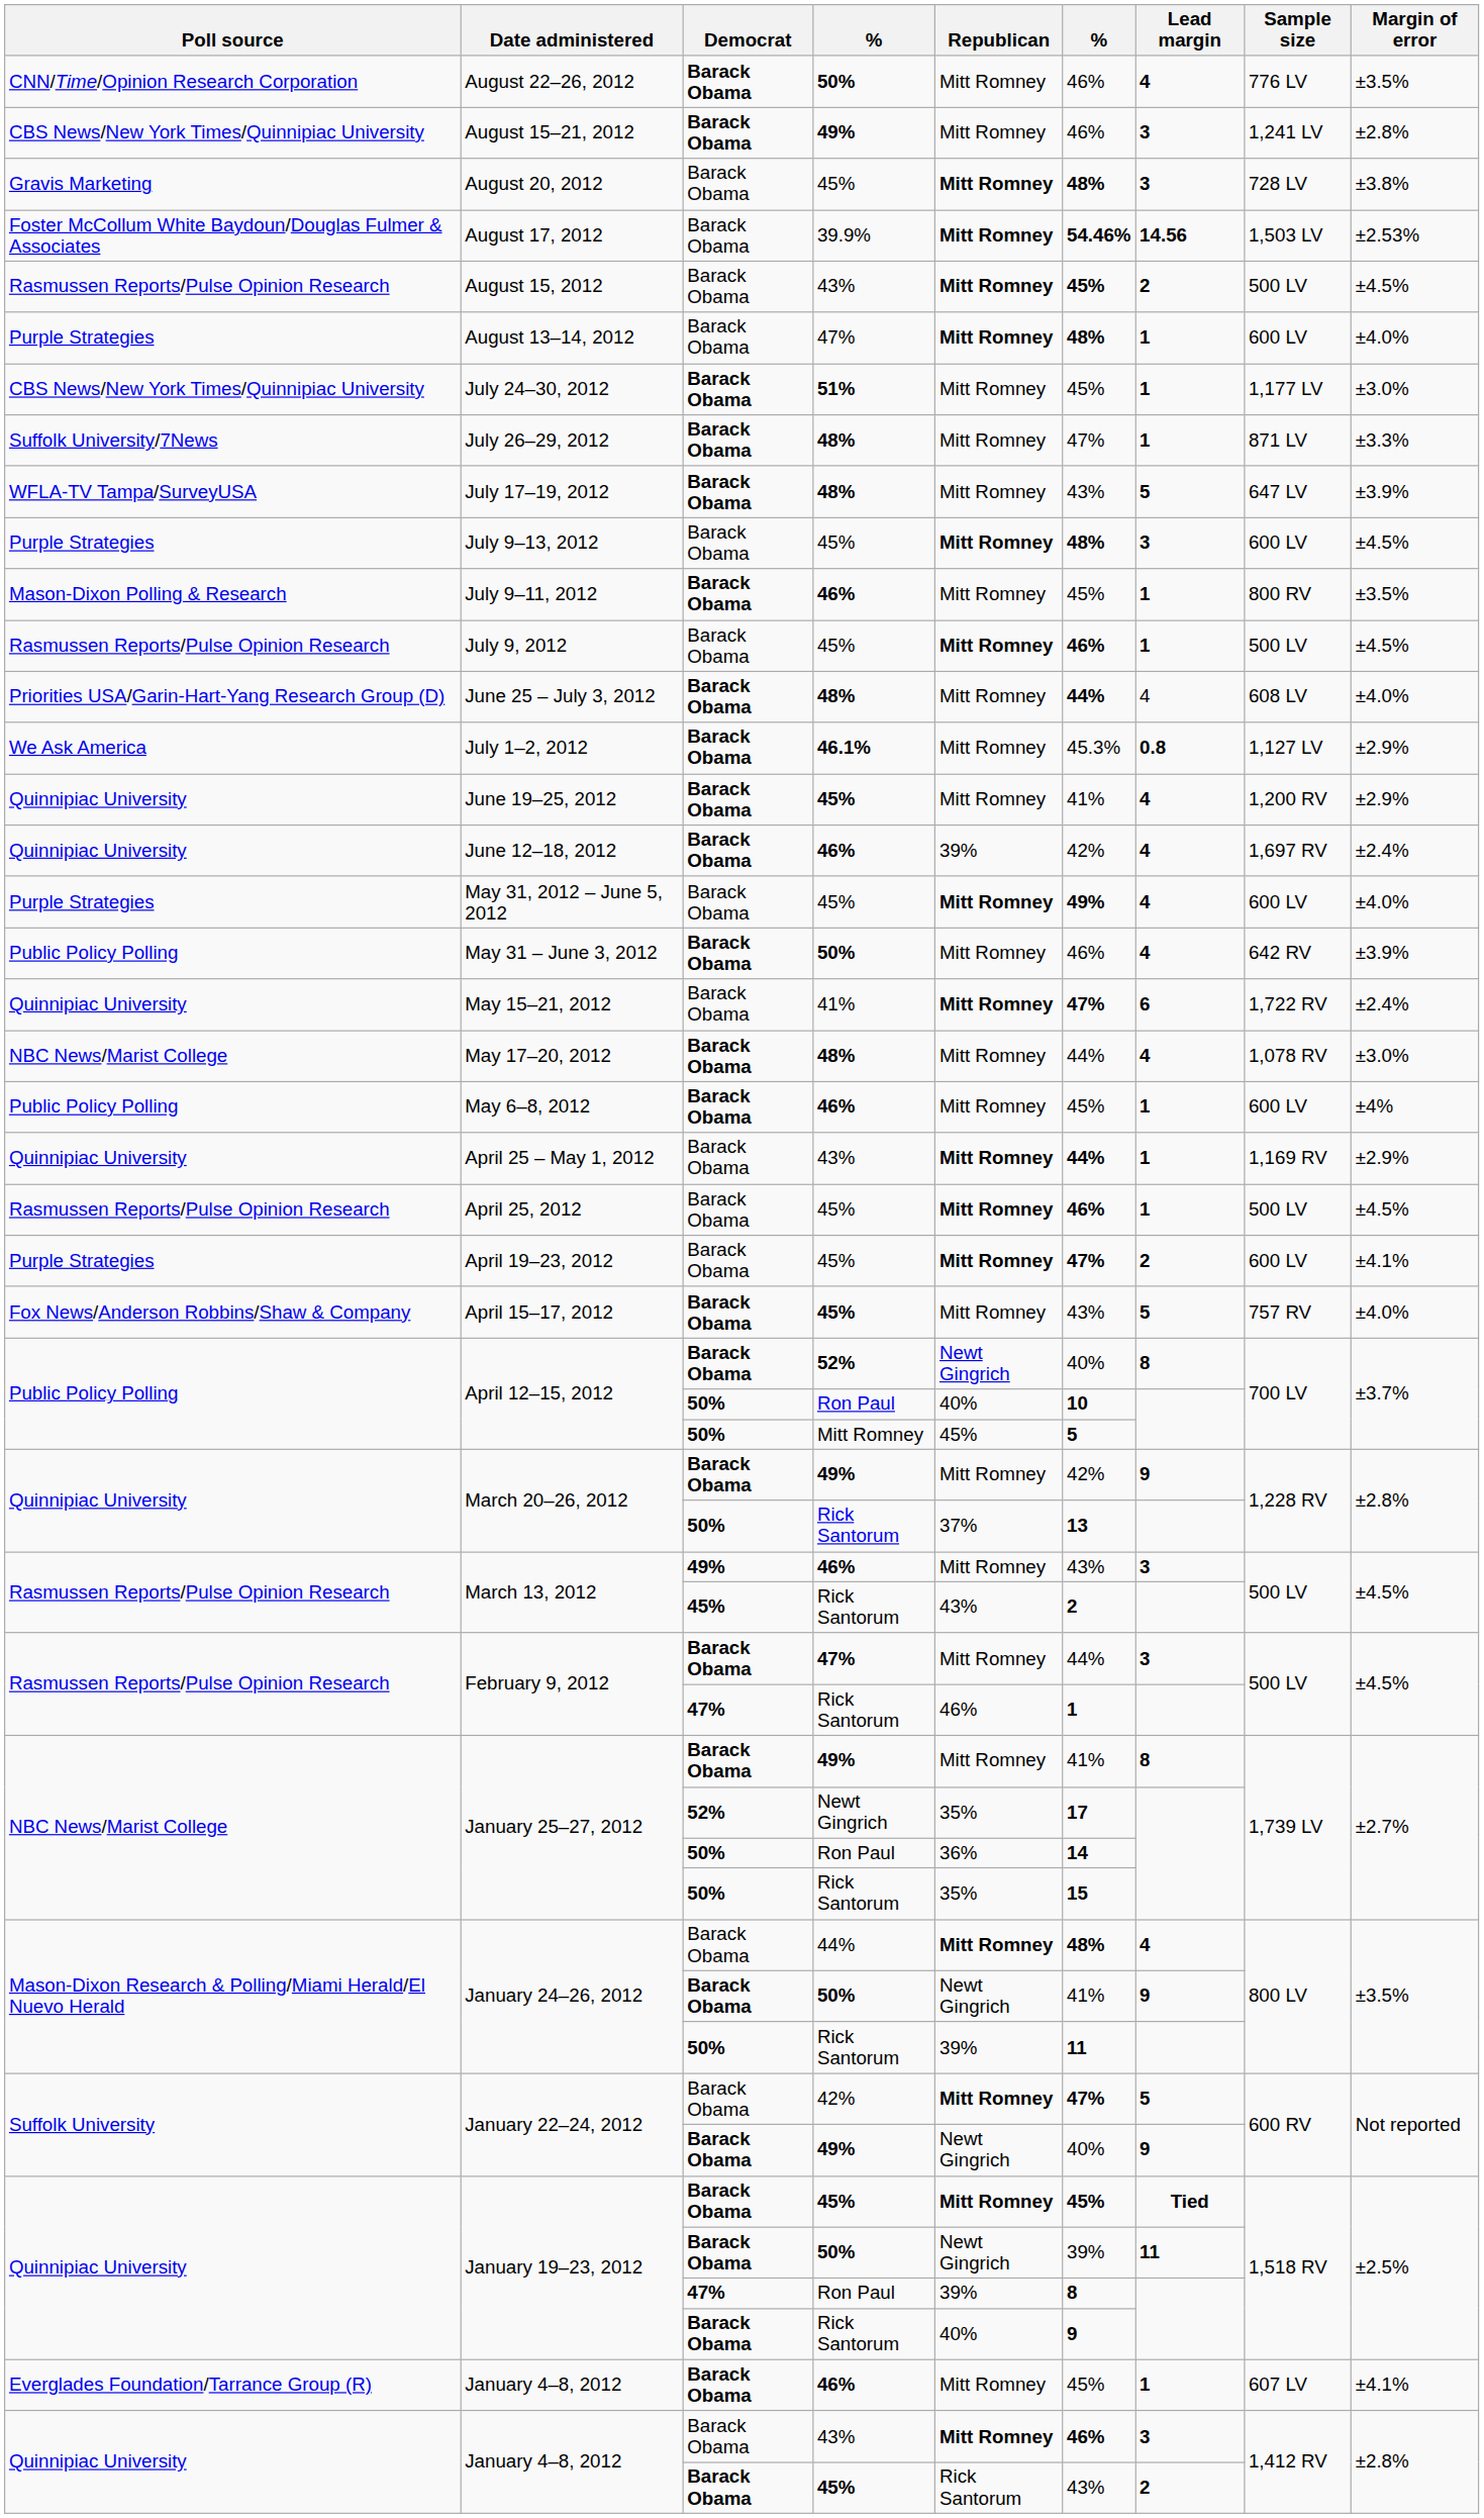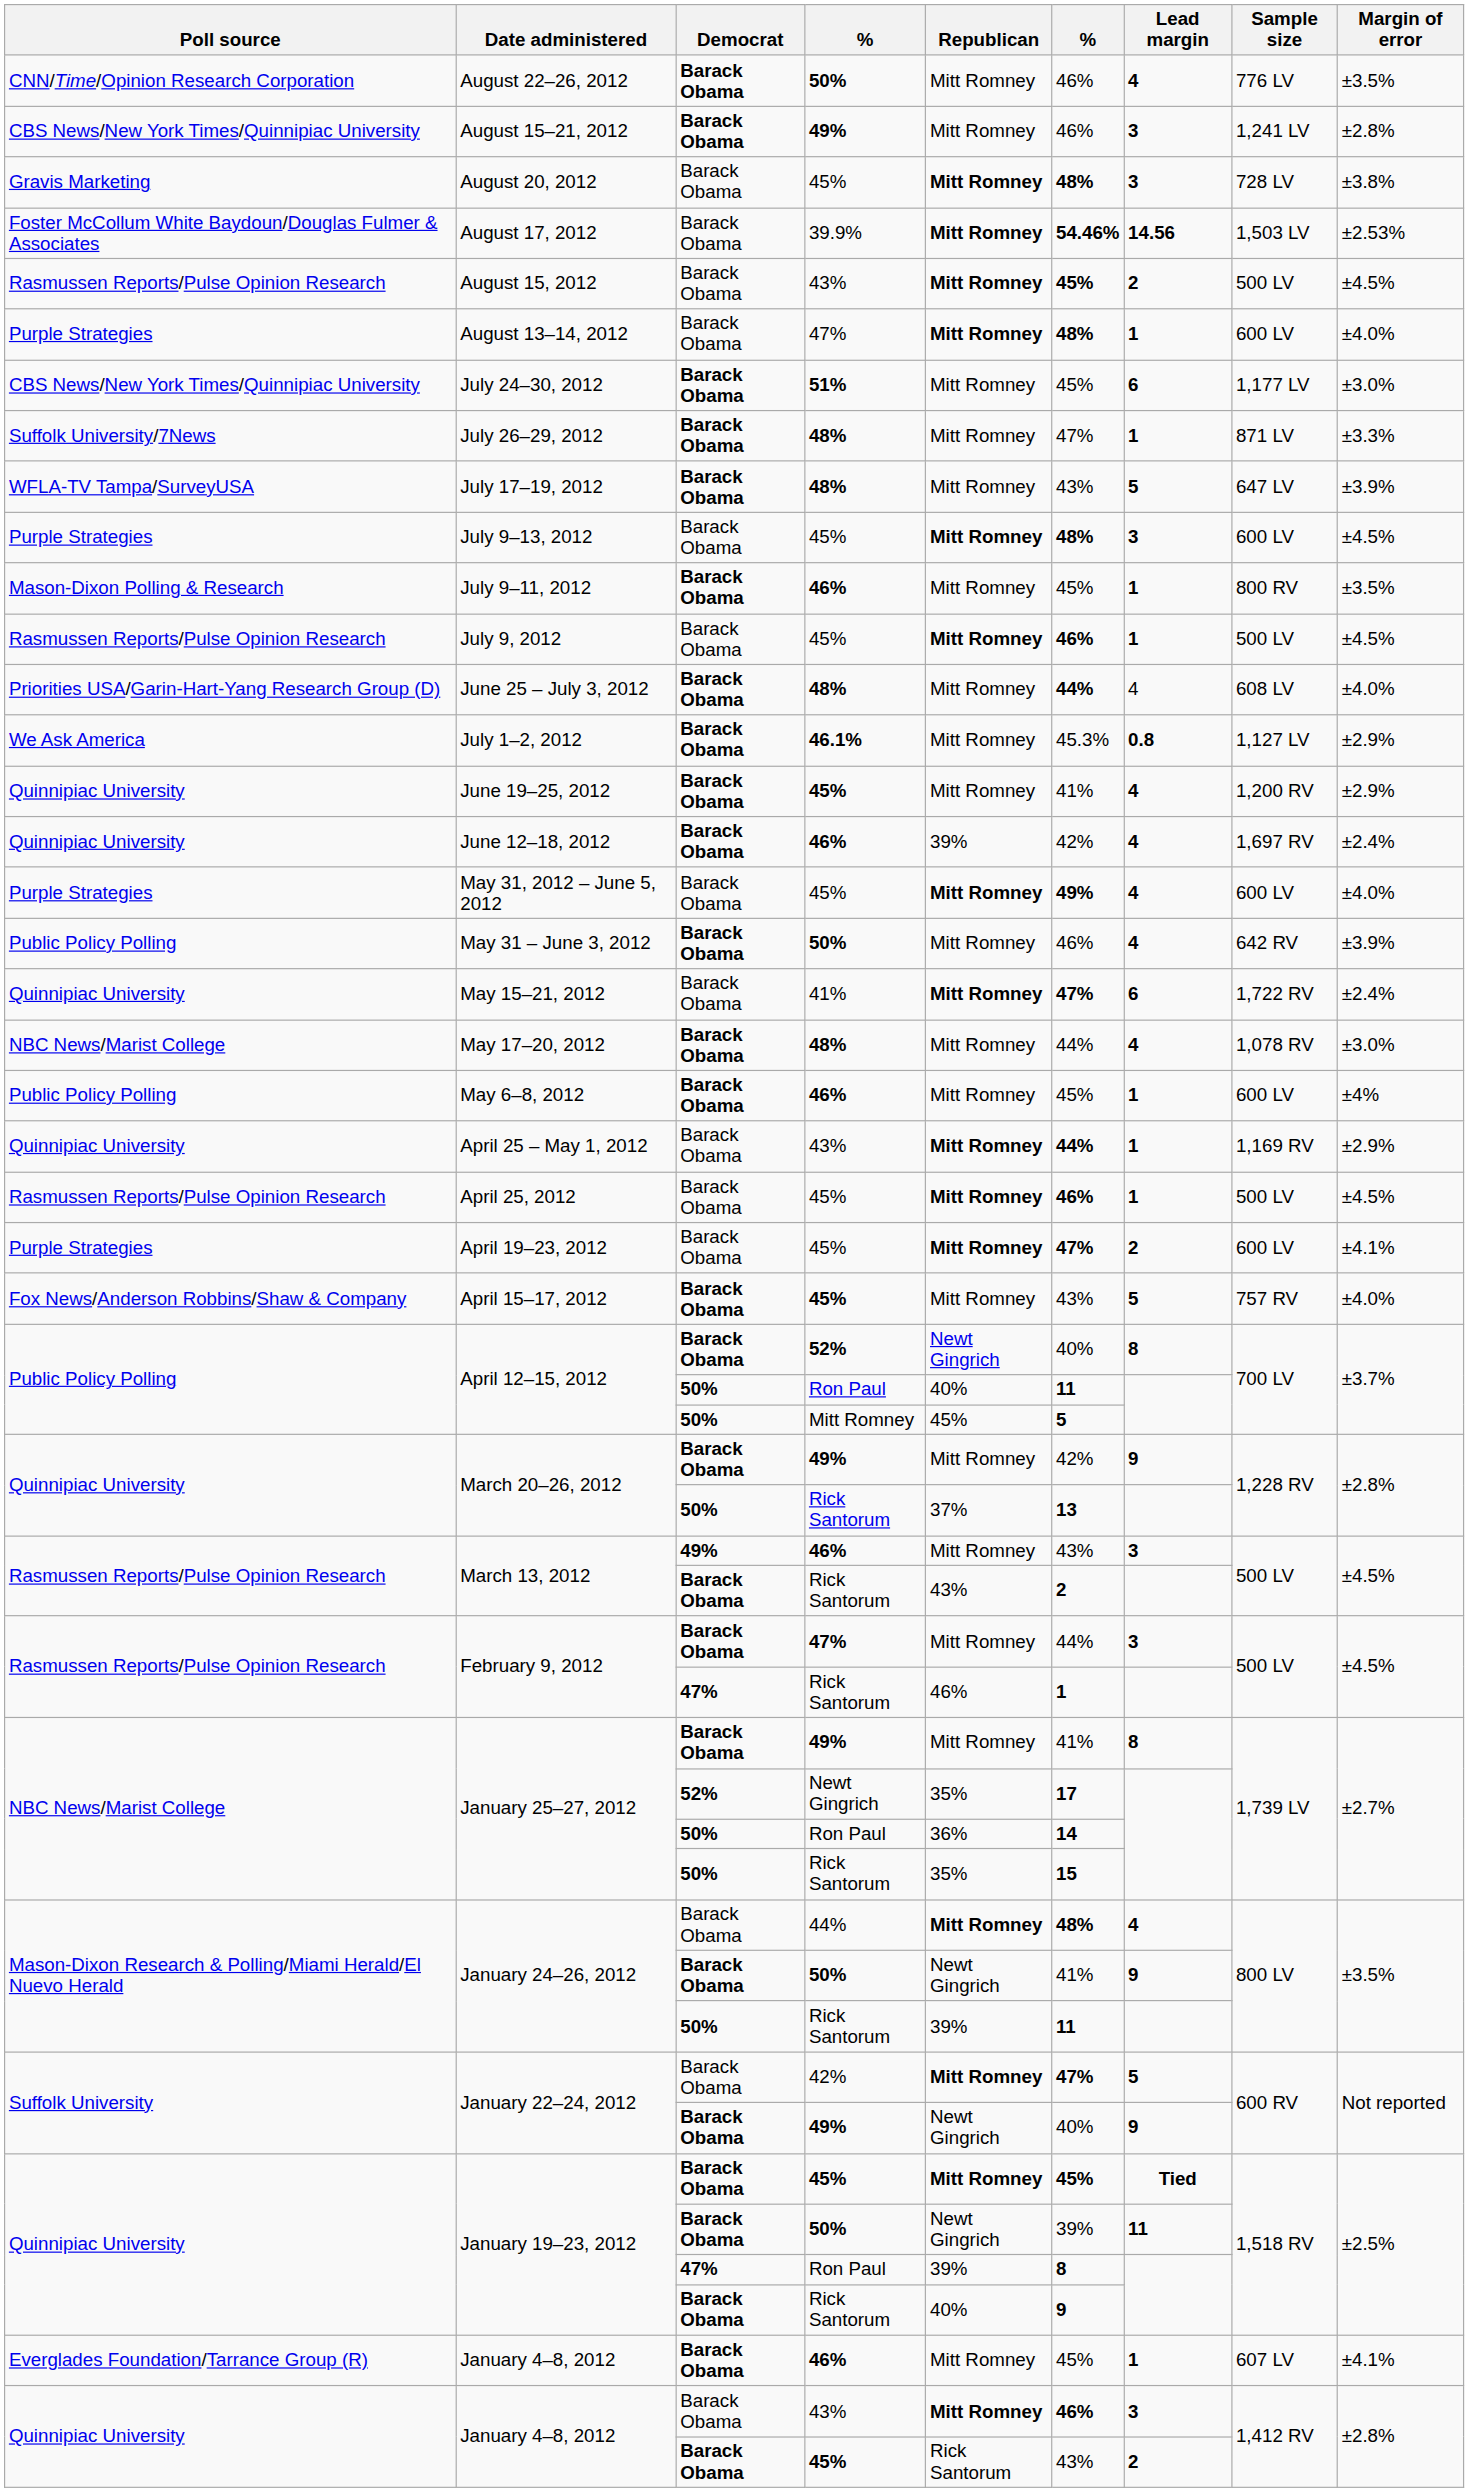July 24–30, 2012 | Lead margin: 1 -> 6
April 12–15, 2012 / Ron Paul | column 6: 10 -> 11
March 13, 2012 / Rick Santorum | Democrat: 45% -> Barack Obama
